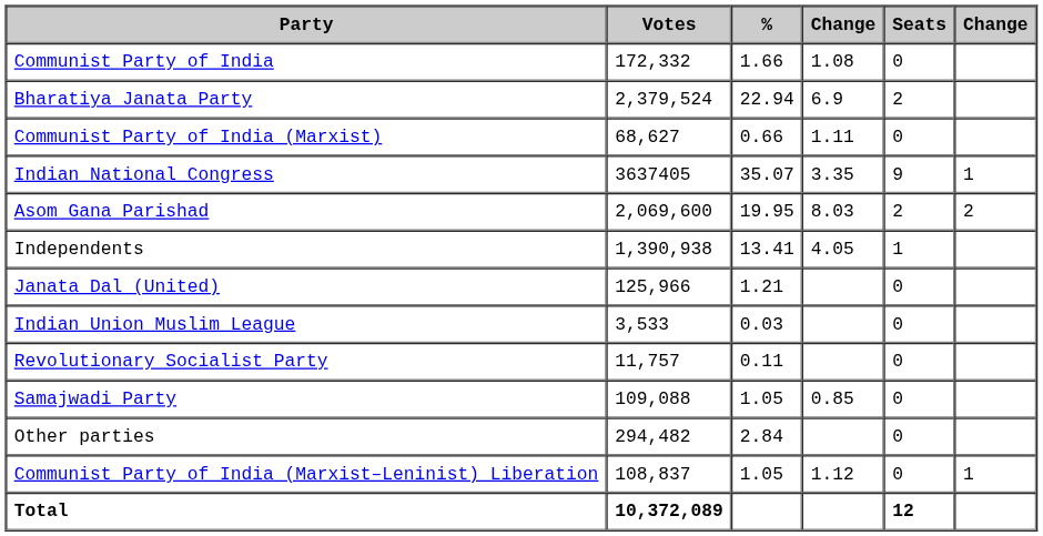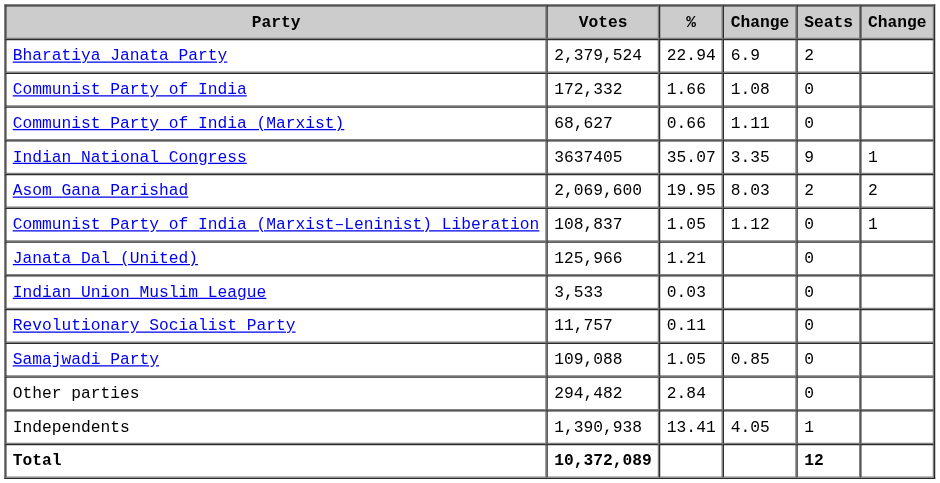rows swapped: Bharatiya Janata Party <-> Communist Party of India
rows swapped: Communist Party of India (Marxist–Leninist) Liberation <-> Independents
